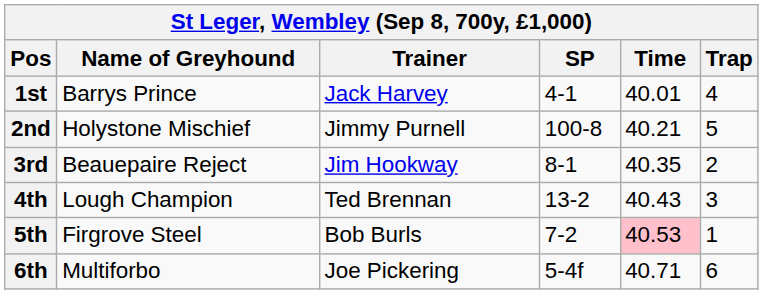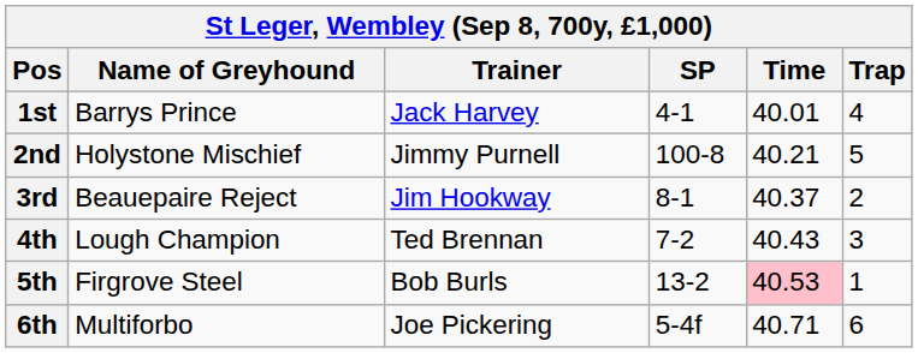3rd | Time: 40.35 -> 40.37
4th | SP: 13-2 -> 7-2
5th | SP: 7-2 -> 13-2
